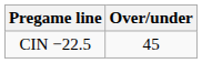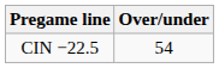CIN −22.5 | Over/under: 45 -> 54
